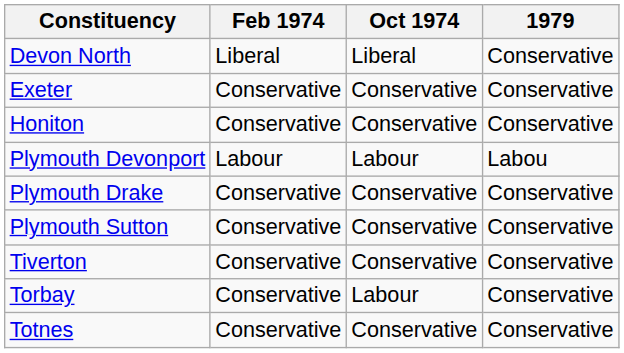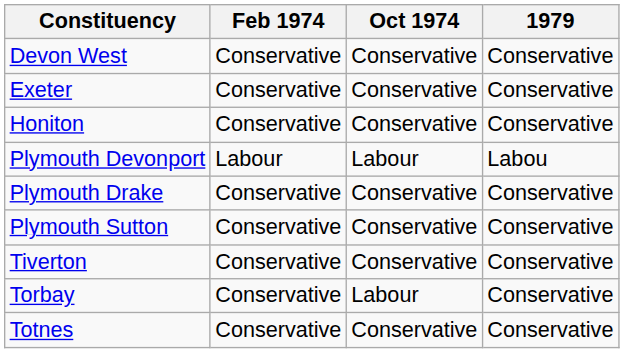- row: Devon North | Liberal | Liberal | Conservative
+ row: Devon West | Conservative | Conservative | Conservative
